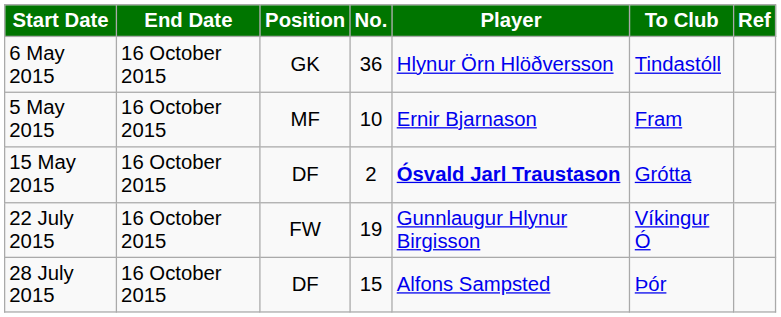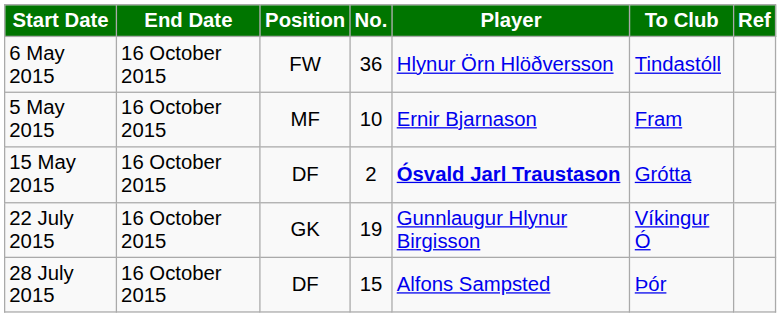6 May 2015 | Position: GK -> FW
22 July 2015 | Position: FW -> GK
